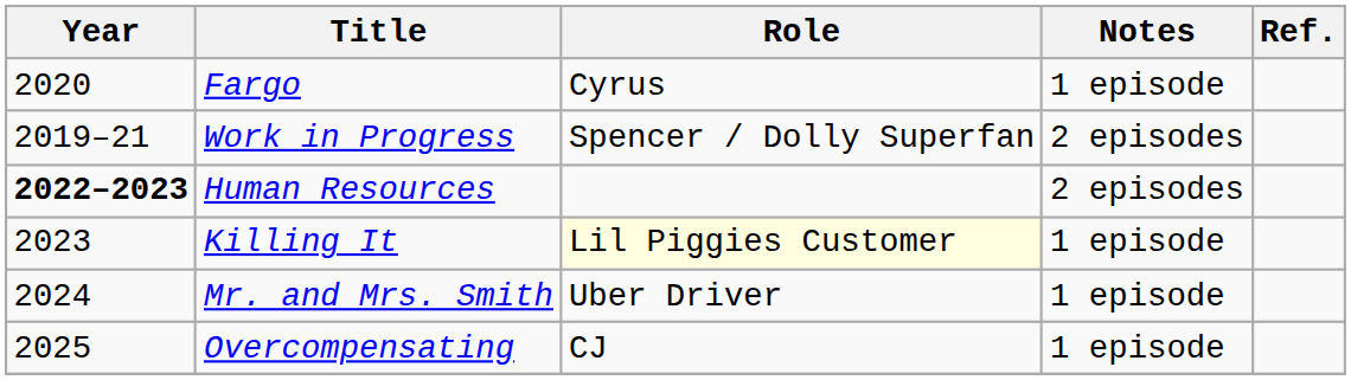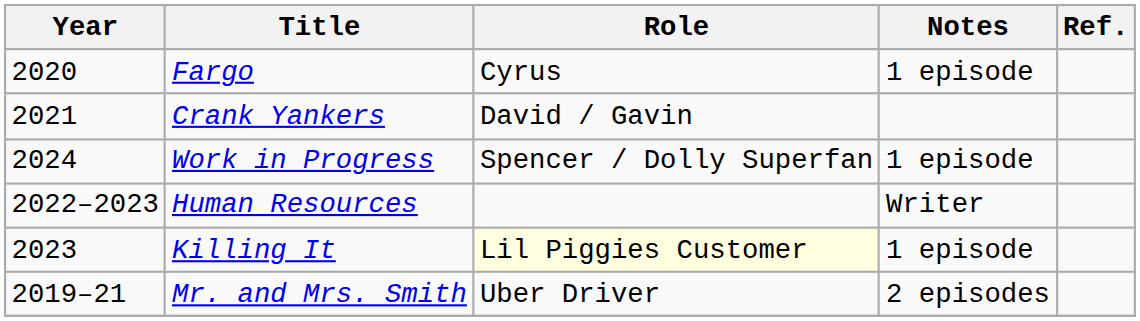+ row: 2021 | Crank Yankers | David / Gavin
Work in Progress | Year: 2019–21 -> 2024
Work in Progress | Notes: 2 episodes -> 1 episode
Human Resources | Year: bold -> normal
Human Resources | Notes: 2 episodes -> Writer
Mr. and Mrs. Smith | Year: 2024 -> 2019–21
Mr. and Mrs. Smith | Notes: 1 episode -> 2 episodes
- row: 2025 | Overcompensating | CJ | 1 episode
